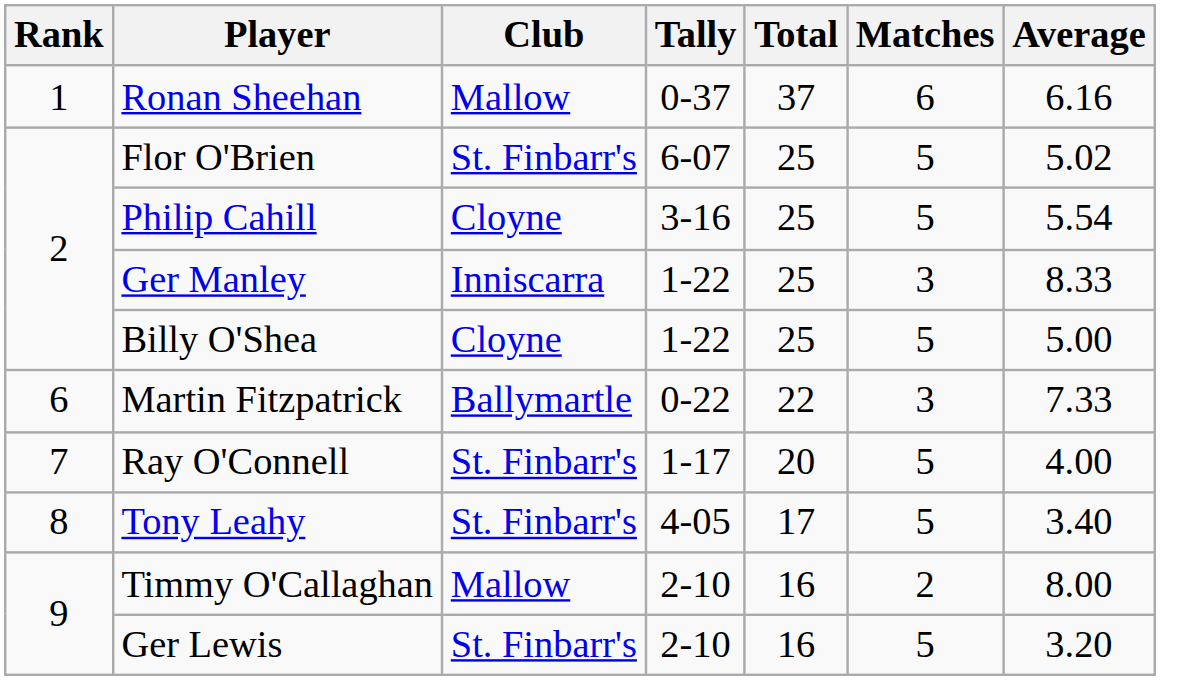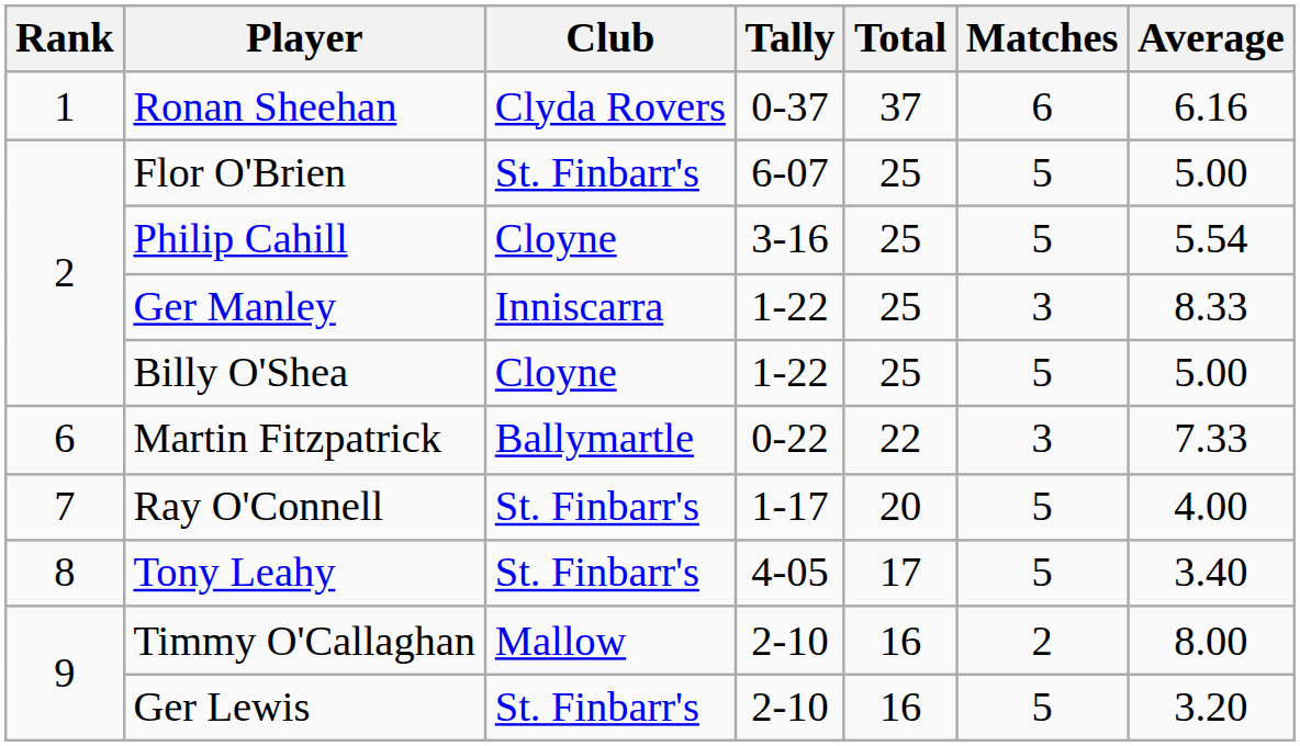Ronan Sheehan | Club: Mallow -> Clyda Rovers
Flor O'Brien | Average: 5.02 -> 5.00
